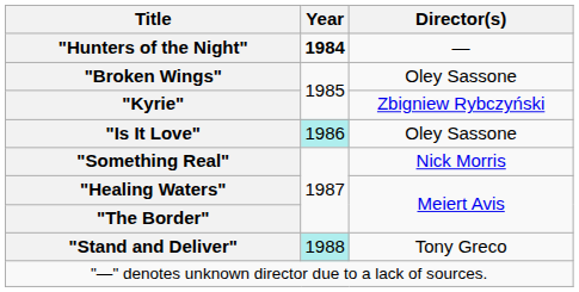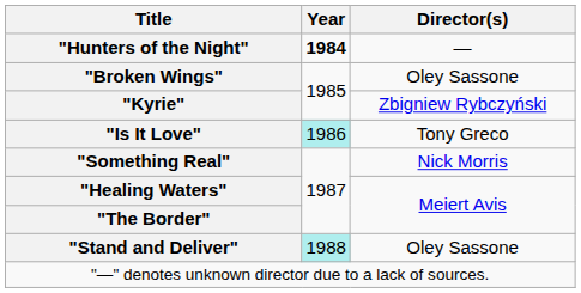"Is It Love" | Director(s): Oley Sassone -> Tony Greco
"Stand and Deliver" | Director(s): Tony Greco -> Oley Sassone
